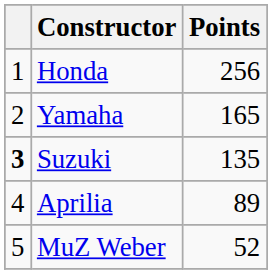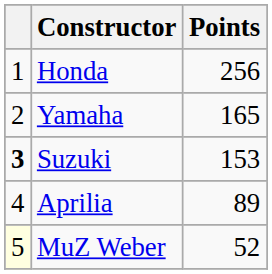Suzuki | Points: 135 -> 153
MuZ Weber | column 1: no background -> lightyellow background
